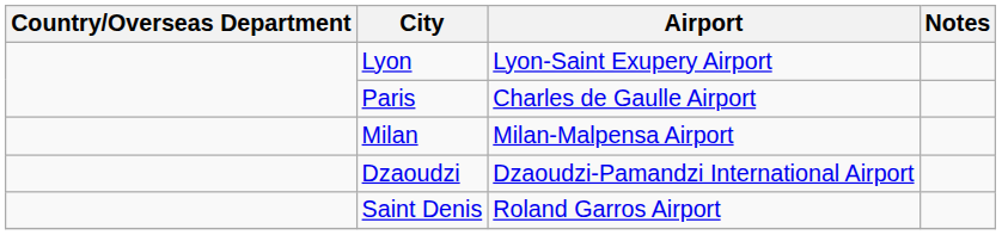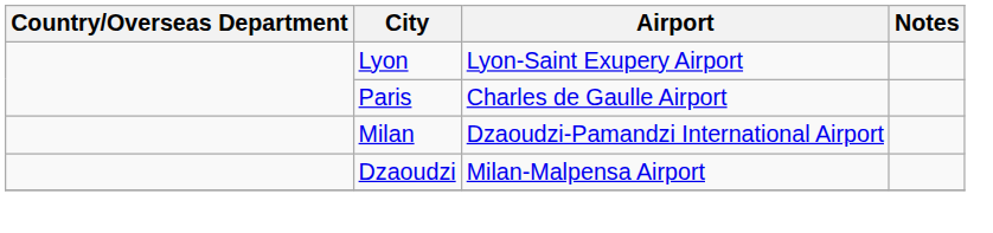Milan | Airport: Milan-Malpensa Airport -> Dzaoudzi-Pamandzi International Airport
Dzaoudzi | Airport: Dzaoudzi-Pamandzi International Airport -> Milan-Malpensa Airport
- row: Saint Denis | Roland Garros Airport
